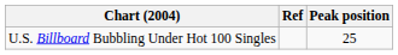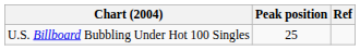columns swapped: Peak position <-> Ref
